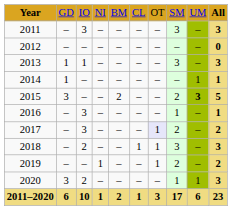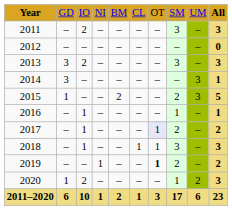2011 | column 3: 3 -> 2
2013 | column 2: 1 -> 3
2013 | column 3: 1 -> 2
2014 | column 2: 1 -> 3
2014 | column 9: 1 -> 3
2015 | column 2: 3 -> 1
2015 | column 9: bold -> normal
2016 | column 3: 3 -> 1
2017 | column 3: 3 -> 1
2018 | column 3: 2 -> 1
2019 | column 7: normal -> bold
2020 | column 2: 3 -> 1
2020 | column 9: 1 -> 2
